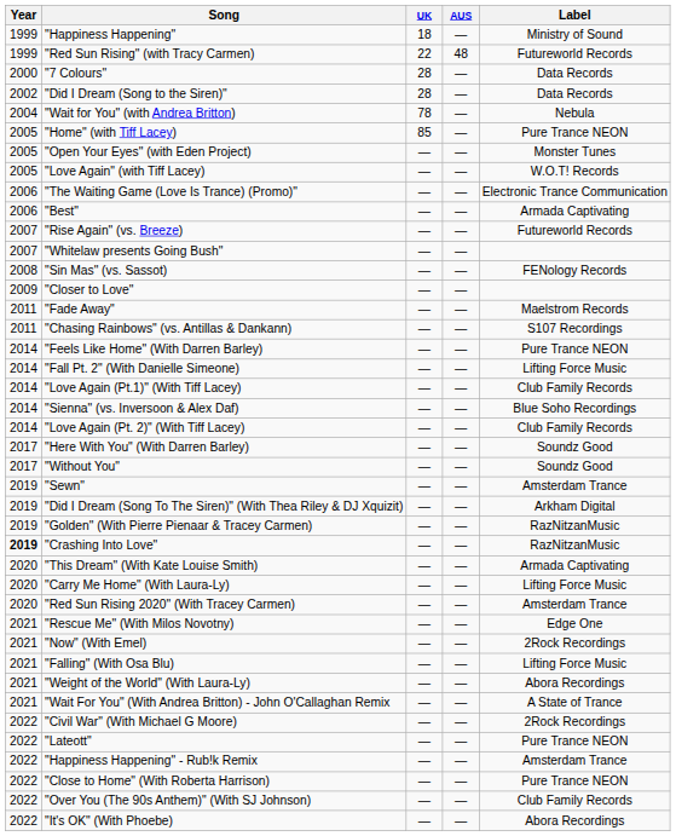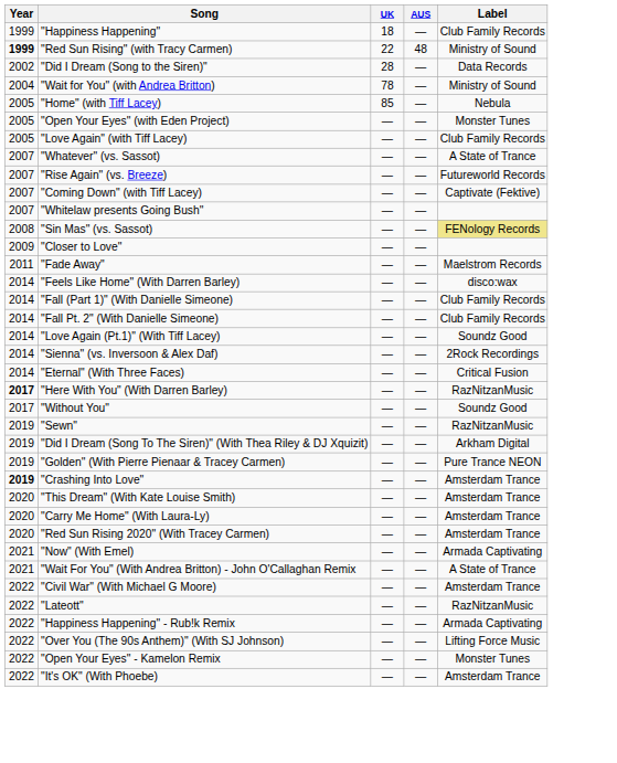"Happiness Happening" | Label: Ministry of Sound -> Club Family Records
"Red Sun Rising" (with Tracy Carmen) | Year: normal -> bold
"Red Sun Rising" (with Tracy Carmen) | Label: Futureworld Records -> Ministry of Sound
- row: 2000 | "7 Colours" | 28 | — | Data Records
"Wait for You" (with Andrea Britton) | Label: Nebula -> Ministry of Sound
"Home" (with Tiff Lacey) | Label: Pure Trance NEON -> Nebula
"Love Again" (with Tiff Lacey) | Label: W.O.T! Records -> Club Family Records
- row: 2006 | "The Waiting Game (Love Is Trance) (Promo)" | — | — | Electronic Trance Communication
- row: 2006 | "Best" | — | — | Armada Captivating
+ row: 2007 | "Whatever" (vs. Sassot) | — | — | A State of Trance
+ row: 2007 | "Coming Down" (with Tiff Lacey) | — | — | Captivate (Fektive)
"Sin Mas" (vs. Sassot) | Label: no background -> khaki background
- row: 2011 | "Chasing Rainbows" (vs. Antillas & Dankann) | — | — | S107 Recordings
"Feels Like Home" (With Darren Barley) | Label: Pure Trance NEON -> disco:wax
+ row: 2014 | "Fall (Part 1)" (With Danielle Simeone) | — | — | Club Family Records
"Fall Pt. 2" (With Danielle Simeone) | Label: Lifting Force Music -> Club Family Records
"Love Again (Pt.1)" (With Tiff Lacey) | Label: Club Family Records -> Soundz Good
"Sienna" (vs. Inversoon & Alex Daf) | Label: Blue Soho Recordings -> 2Rock Recordings
- row: 2014 | "Love Again (Pt. 2)" (With Tiff Lacey) | — | — | Club Family Records
+ row: 2014 | "Eternal" (With Three Faces) | — | — | Critical Fusion
"Here With You" (With Darren Barley) | Year: normal -> bold
"Here With You" (With Darren Barley) | Label: Soundz Good -> RazNitzanMusic
"Sewn" | Label: Amsterdam Trance -> RazNitzanMusic
"Golden" (With Pierre Pienaar & Tracey Carmen) | Label: RazNitzanMusic -> Pure Trance NEON
"Crashing Into Love" | Label: RazNitzanMusic -> Amsterdam Trance
"This Dream" (With Kate Louise Smith) | Label: Armada Captivating -> Amsterdam Trance
"Carry Me Home" (With Laura-Ly) | Label: Lifting Force Music -> Amsterdam Trance
- row: 2021 | "Rescue Me" (With Milos Novotny) | — | — | Edge One
"Now" (With Emel) | Label: 2Rock Recordings -> Armada Captivating
- row: 2021 | "Falling" (With Osa Blu) | — | — | Lifting Force Music
- row: 2021 | "Weight of the World" (With Laura-Ly) | — | — | Abora Recordings
"Civil War" (With Michael G Moore) | Label: 2Rock Recordings -> Amsterdam Trance
"Lateott" | Label: Pure Trance NEON -> RazNitzanMusic
"Happiness Happening" - Rub!k Remix | Label: Amsterdam Trance -> Armada Captivating
- row: 2022 | "Close to Home" (With Roberta Harrison) | — | — | Pure Trance NEON
"Over You (The 90s Anthem)" (With SJ Johnson) | Label: Club Family Records -> Lifting Force Music
+ row: 2022 | "Open Your Eyes" - Kamelon Remix | — | — | Monster Tunes
"It's OK" (With Phoebe) | Label: Abora Recordings -> Amsterdam Trance
